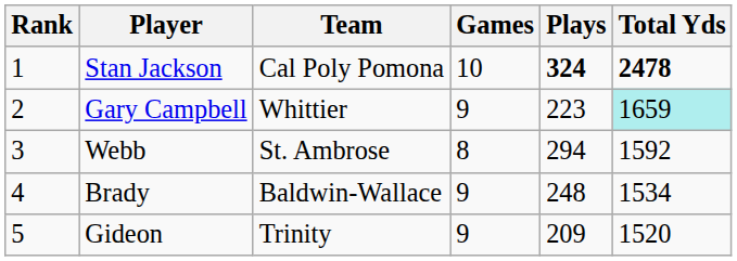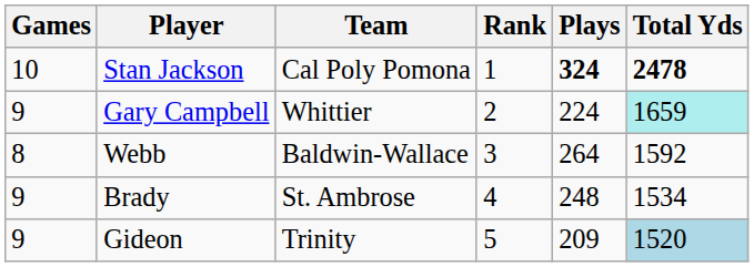columns swapped: Rank <-> Games
Gary Campbell | Plays: 223 -> 224
Webb | Team: St. Ambrose -> Baldwin-Wallace
Webb | Plays: 294 -> 264
Brady | Team: Baldwin-Wallace -> St. Ambrose
Gideon | Total Yds: no background -> lightblue background
